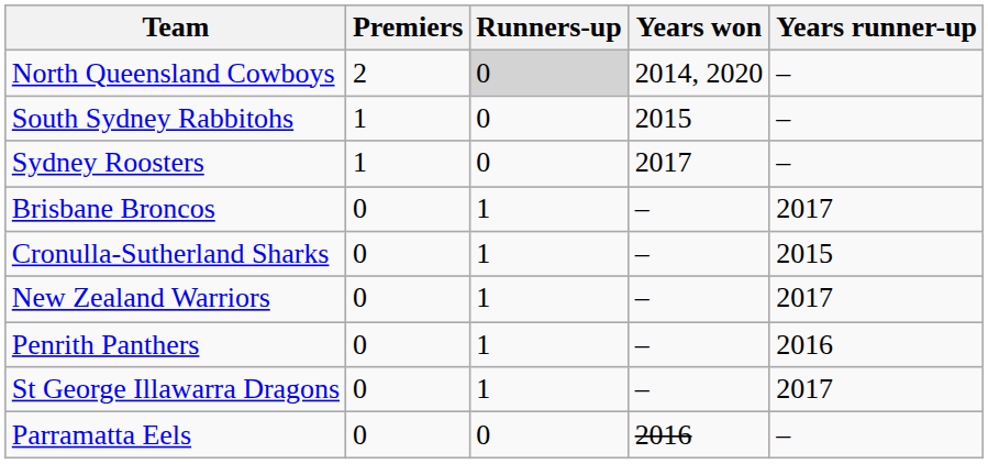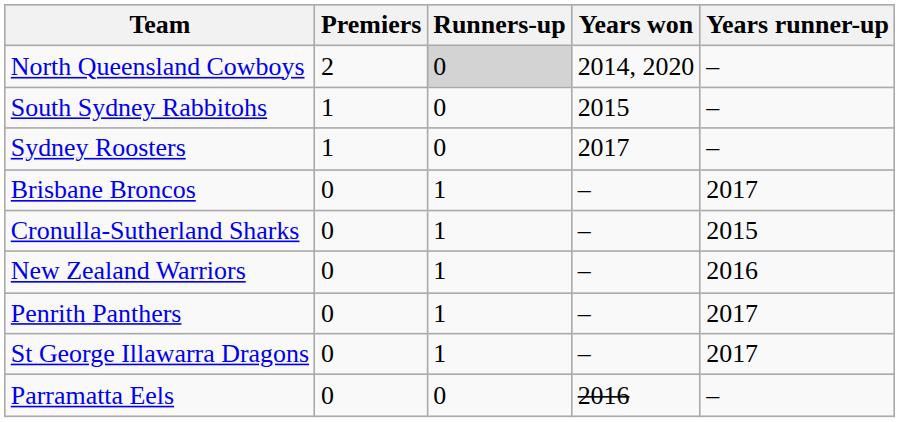New Zealand Warriors | Years runner-up: 2017 -> 2016
Penrith Panthers | Years runner-up: 2016 -> 2017
